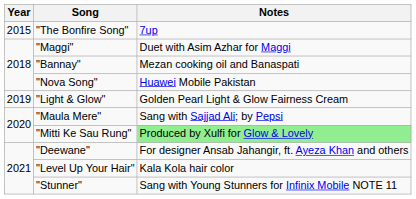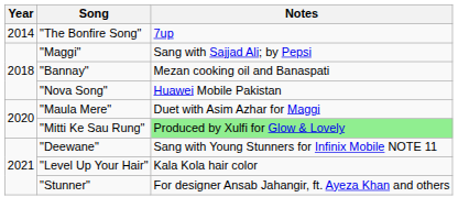"The Bonfire Song" | Year: 2015 -> 2014
"Maggi" | Notes: Duet with Asim Azhar for Maggi -> Sang with Sajjad Ali; by Pepsi
- row: 2019 | "Light & Glow" | Golden Pearl Light & Glow Fairness Cream
"Maula Mere" | Notes: Sang with Sajjad Ali; by Pepsi -> Duet with Asim Azhar for Maggi
"Deewane" | Notes: For designer Ansab Jahangir, ft. Ayeza Khan and others -> Sang with Young Stunners for Infinix Mobile NOTE 11
"Stunner" | Notes: Sang with Young Stunners for Infinix Mobile NOTE 11 -> For designer Ansab Jahangir, ft. Ayeza Khan and others
